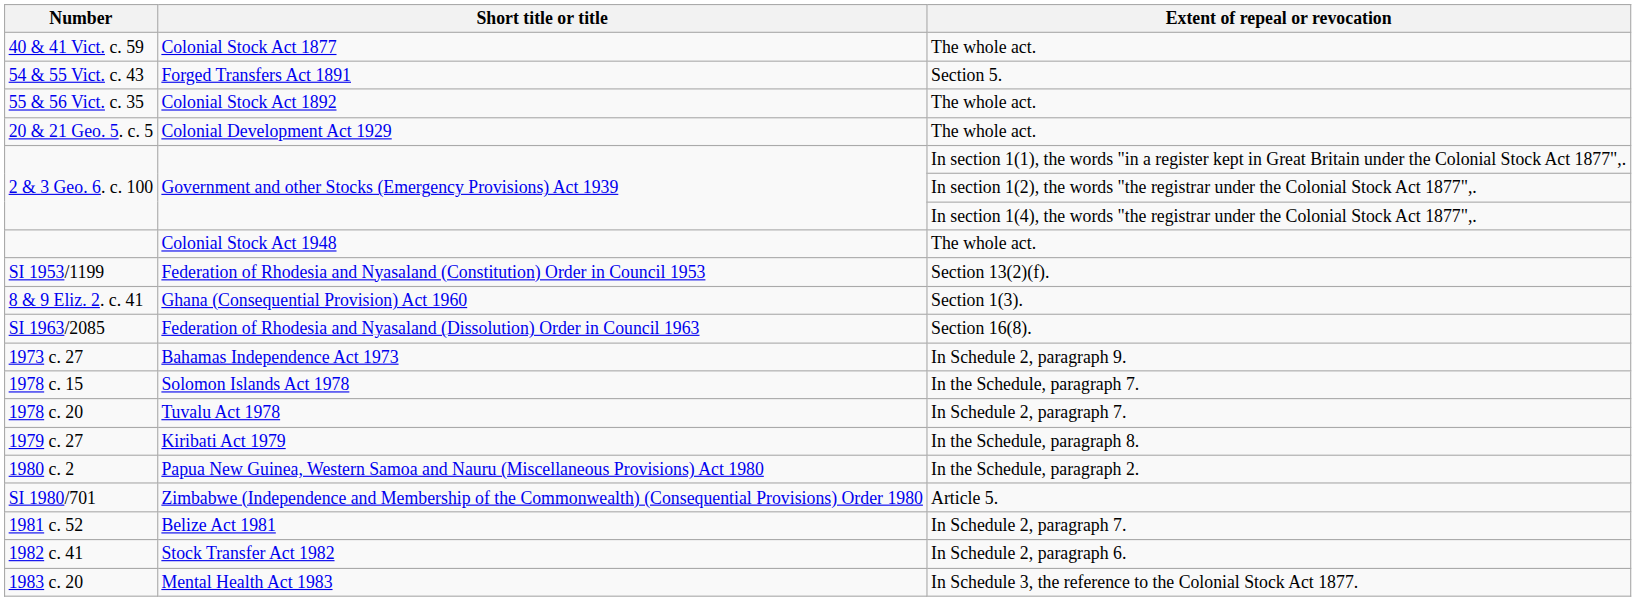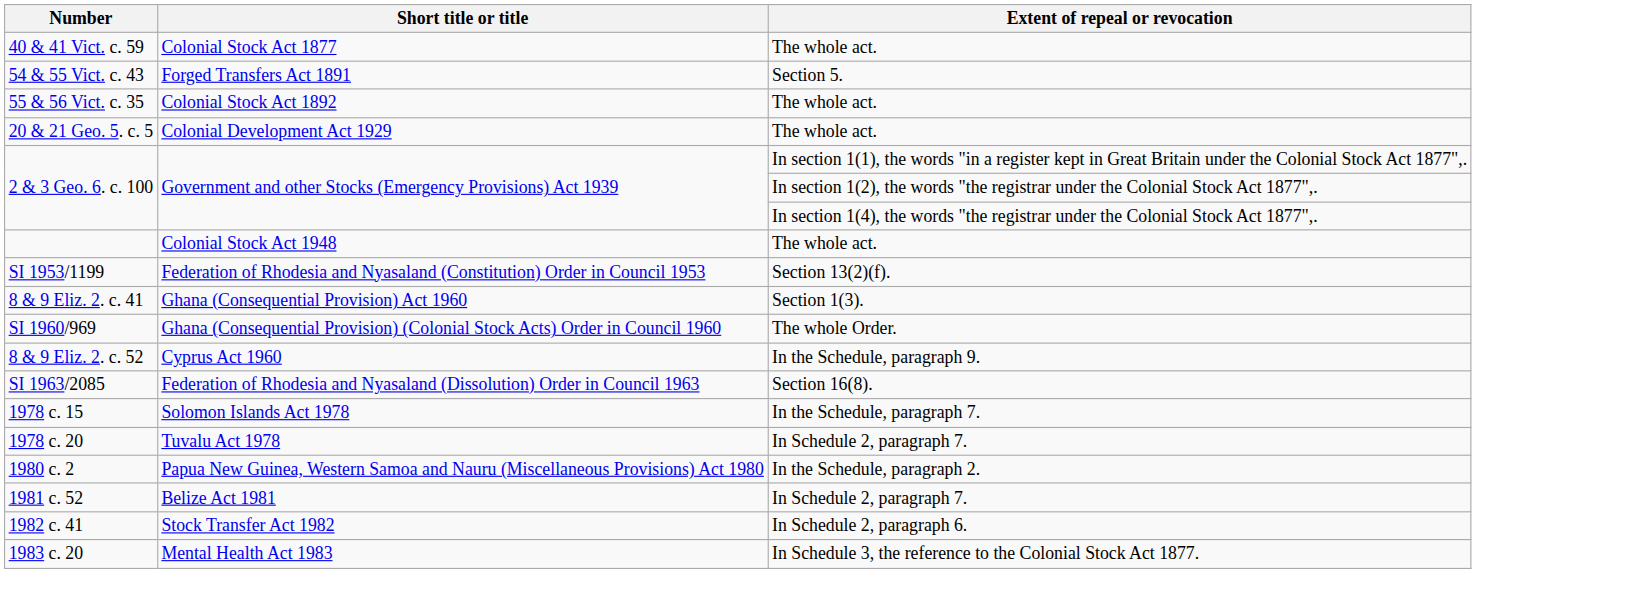+ row: SI 1960/969 | Ghana (Consequential Provision) (Colonial Stock Acts) Order in Council 1960 | The whole Order.
+ row: 8 & 9 Eliz. 2. c. 52 | Cyprus Act 1960 | In the Schedule, paragraph 9.
- row: 1973 c. 27 | Bahamas Independence Act 1973 | In Schedule 2, paragraph 9.
- row: 1979 c. 27 | Kiribati Act 1979 | In the Schedule, paragraph 8.
- row: SI 1980/701 | Zimbabwe (Independence and Membership of the Commonwealth) (Consequential Provisions) Order 1980 | Article 5.
